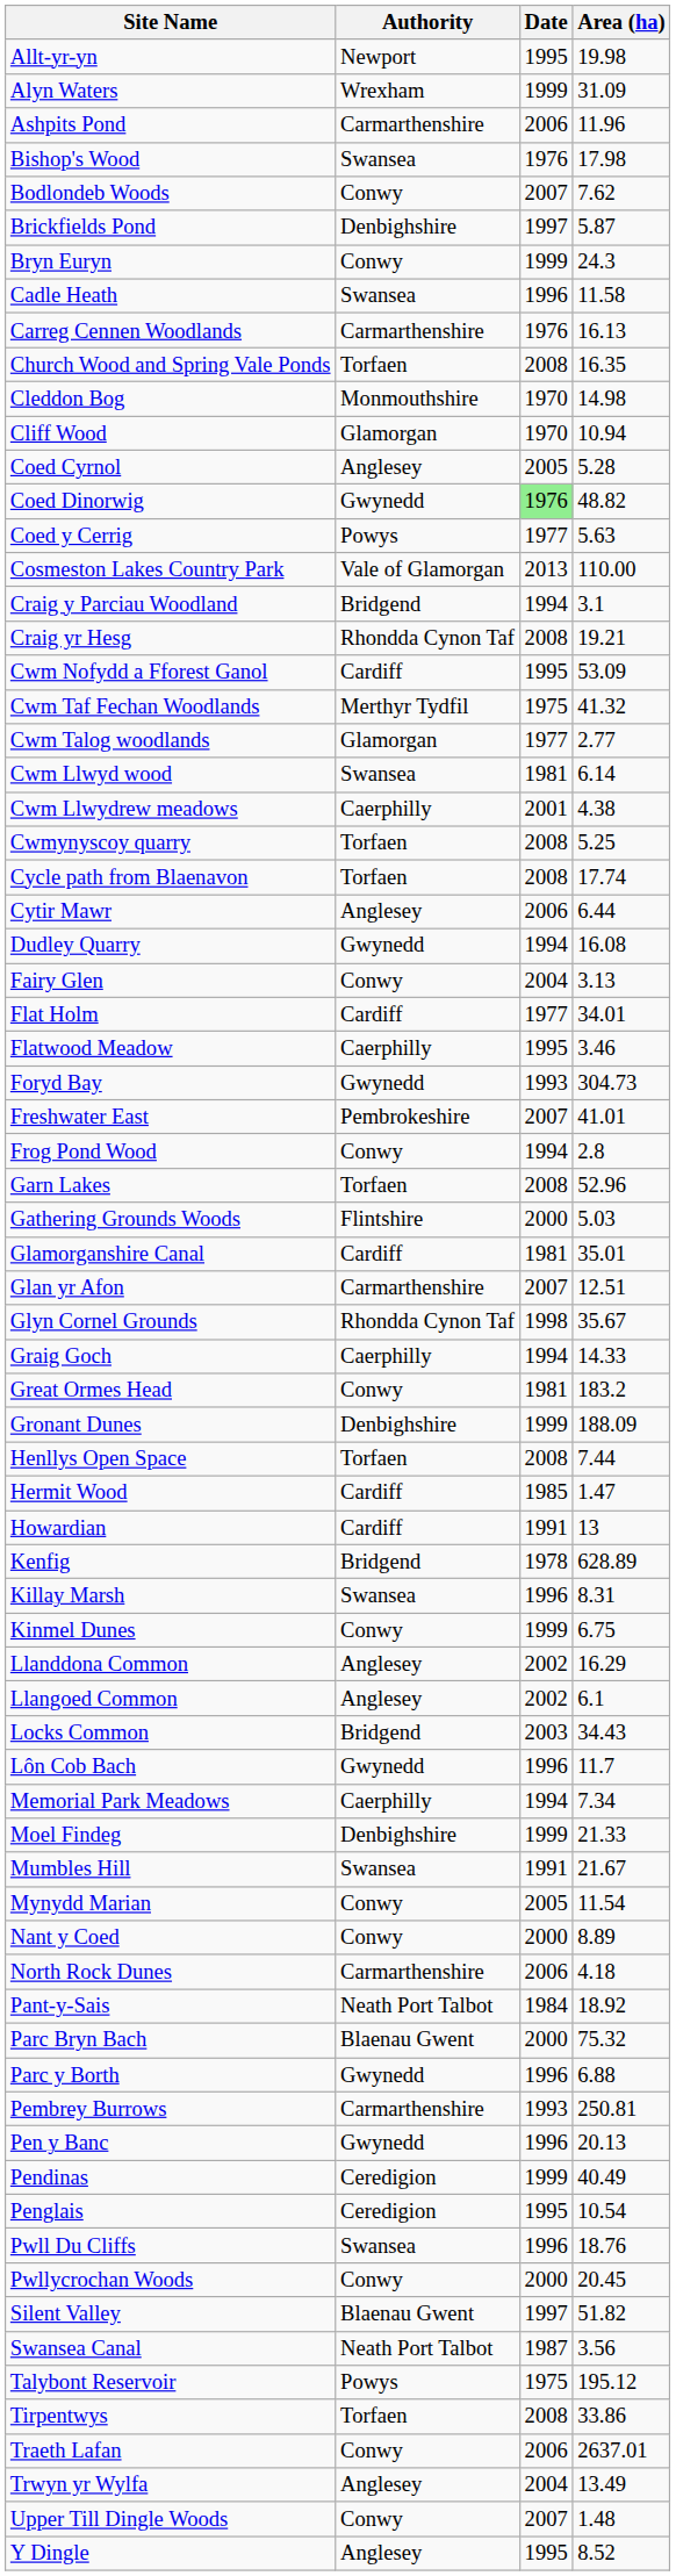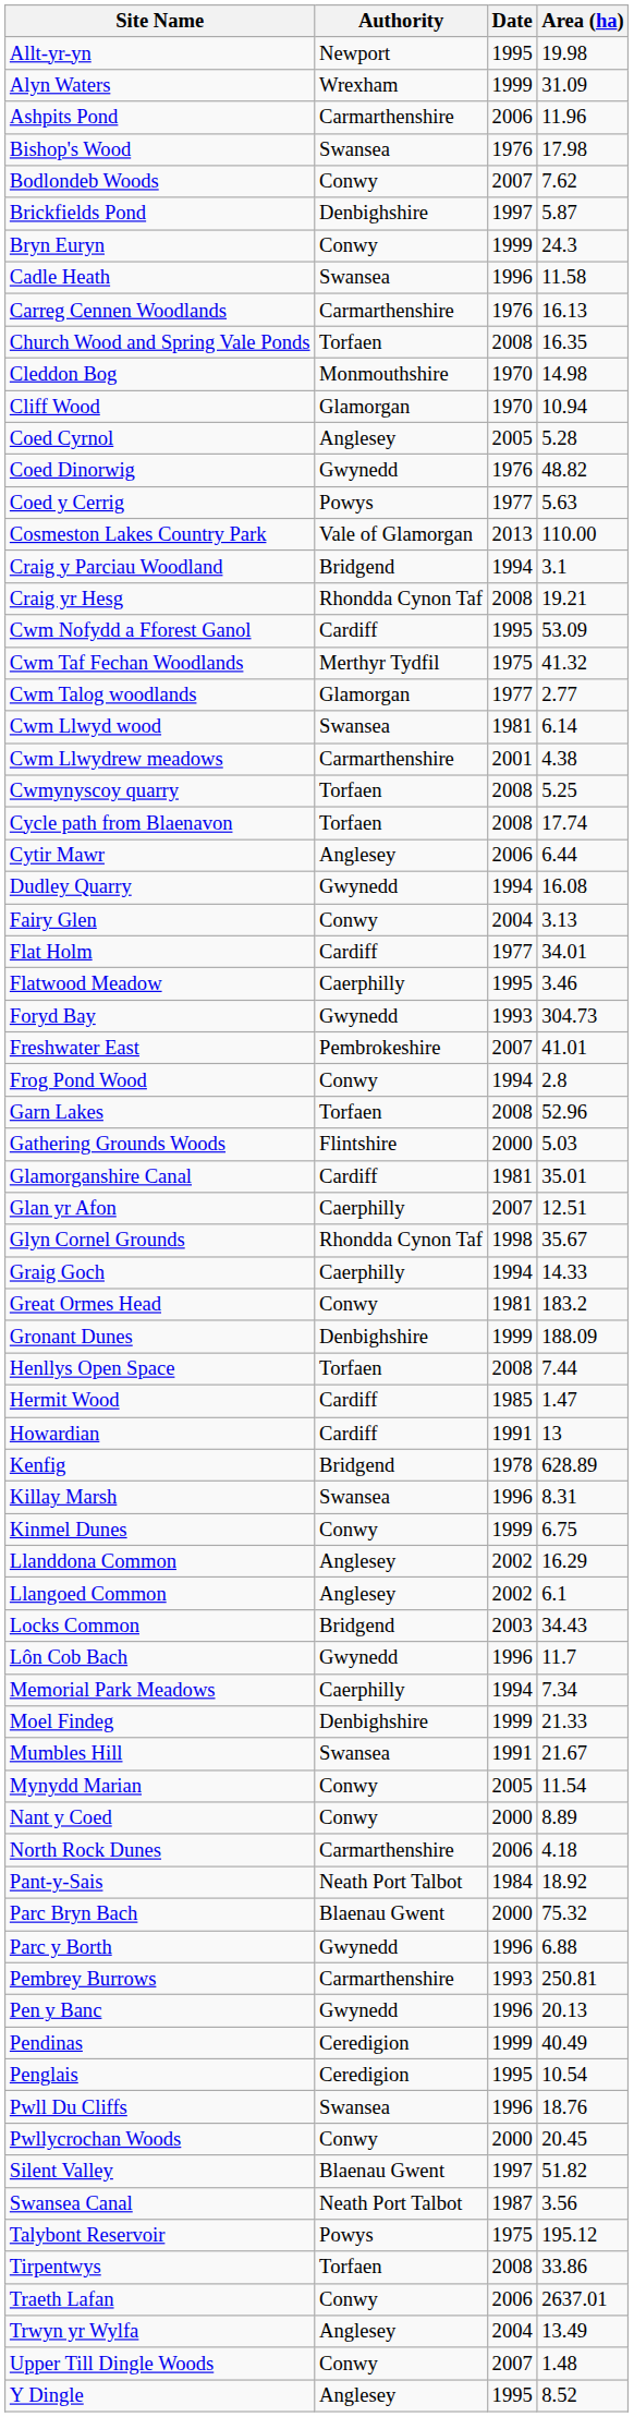Coed Dinorwig | Date: lightgreen background -> no background
Cwm Llwydrew meadows | Authority: Caerphilly -> Carmarthenshire
Glan yr Afon | Authority: Carmarthenshire -> Caerphilly
